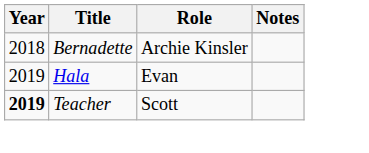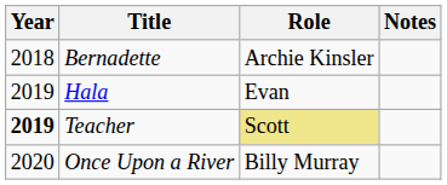Teacher | Role: no background -> khaki background
+ row: 2020 | Once Upon a River | Billy Murray
